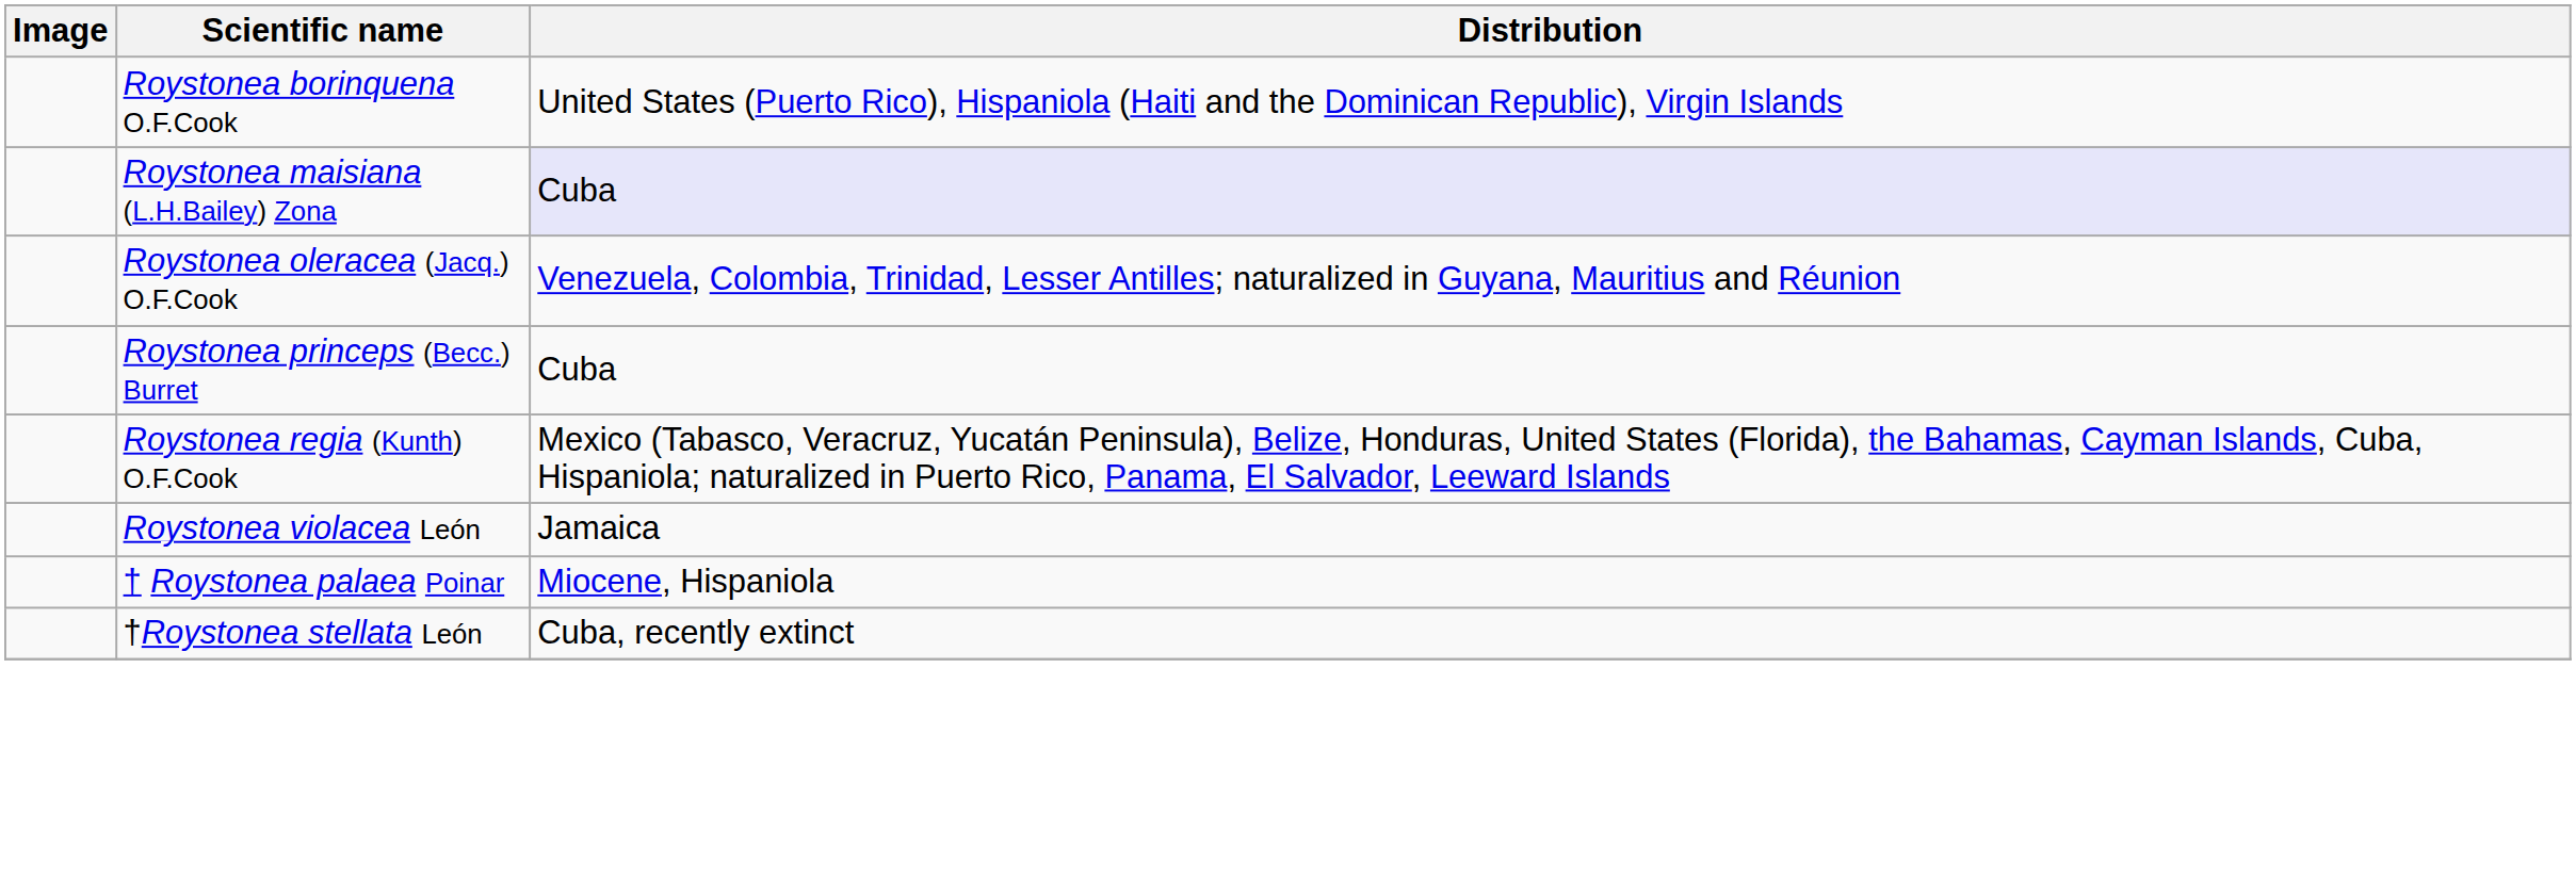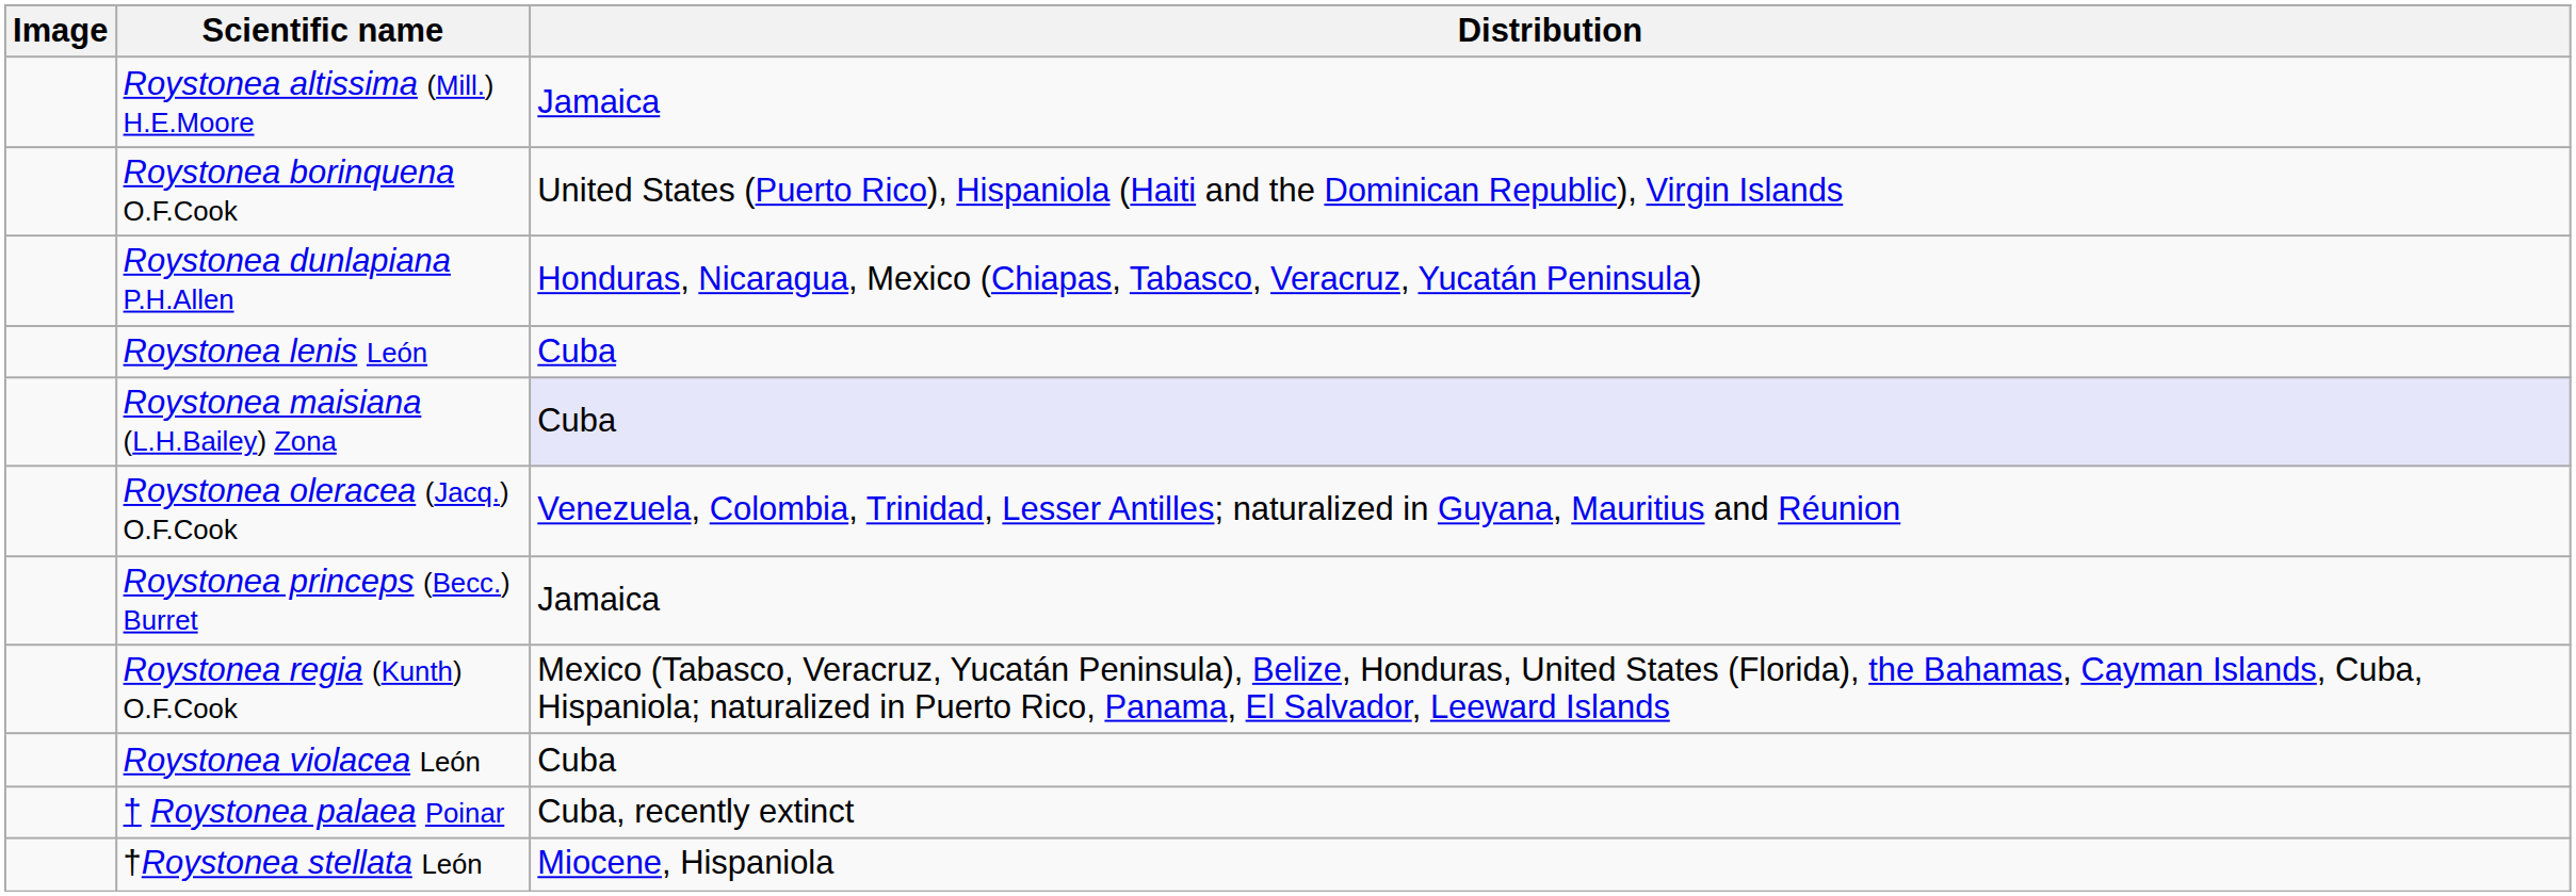+ row: Roystonea altissima (Mill.) H.E.Moore | Jamaica
+ row: Roystonea dunlapiana P.H.Allen | Honduras, Nicaragua, Mexico (Chiapas, Tabasco, Veracruz, Yucatán Peninsula)
+ row: Roystonea lenis León | Cuba
Roystonea princeps (Becc.) Burret | Distribution: Cuba -> Jamaica
Roystonea violacea León | Distribution: Jamaica -> Cuba
† Roystonea palaea Poinar | Distribution: Miocene, Hispaniola -> Cuba, recently extinct
†Roystonea stellata León | Distribution: Cuba, recently extinct -> Miocene, Hispaniola
